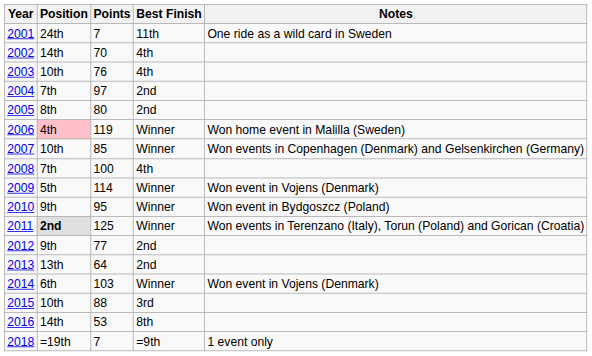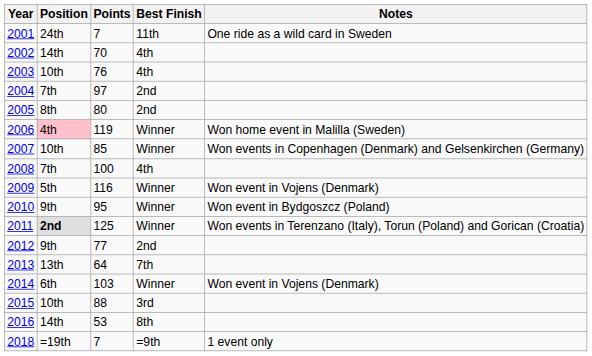2009 | Points: 114 -> 116
2013 | Best Finish: 2nd -> 7th
